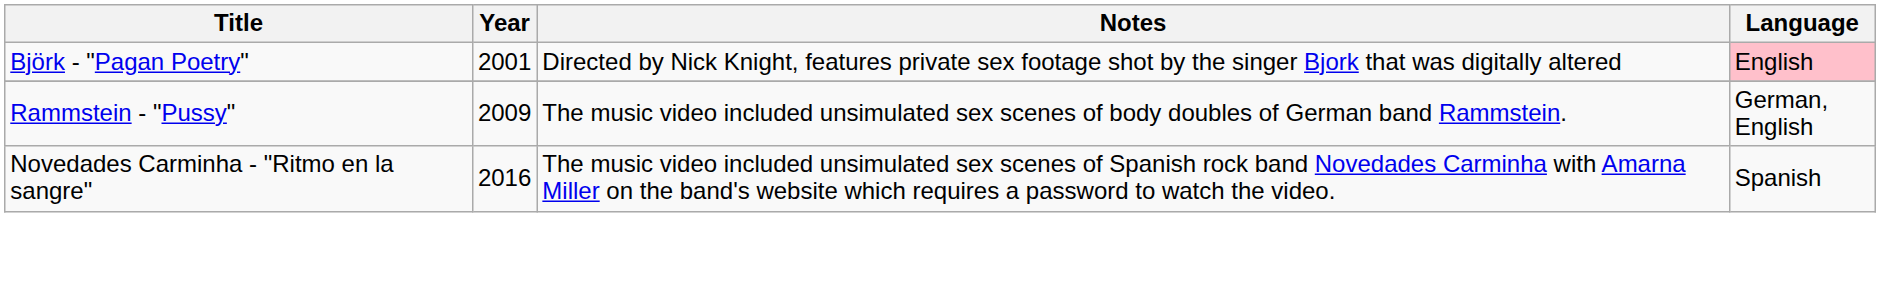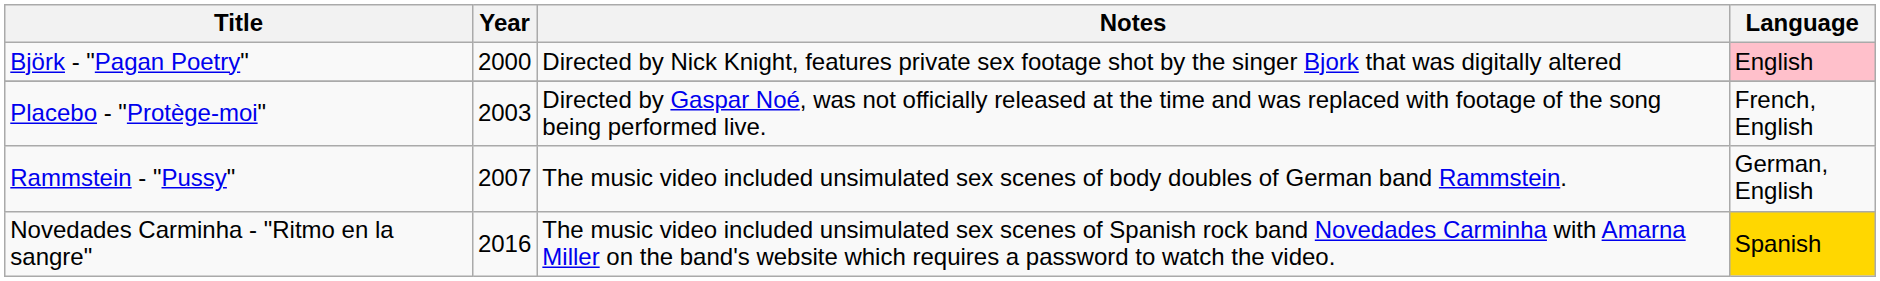Björk - "Pagan Poetry" | Year: 2001 -> 2000
+ row: Placebo - "Protège-moi" | 2003 | Directed by Gaspar Noé, was not officially released at the time and was replaced with footage of the song being performed live. | French, English
Rammstein - "Pussy" | Year: 2009 -> 2007
Novedades Carminha - "Ritmo en la sangre" | Language: no background -> gold background
